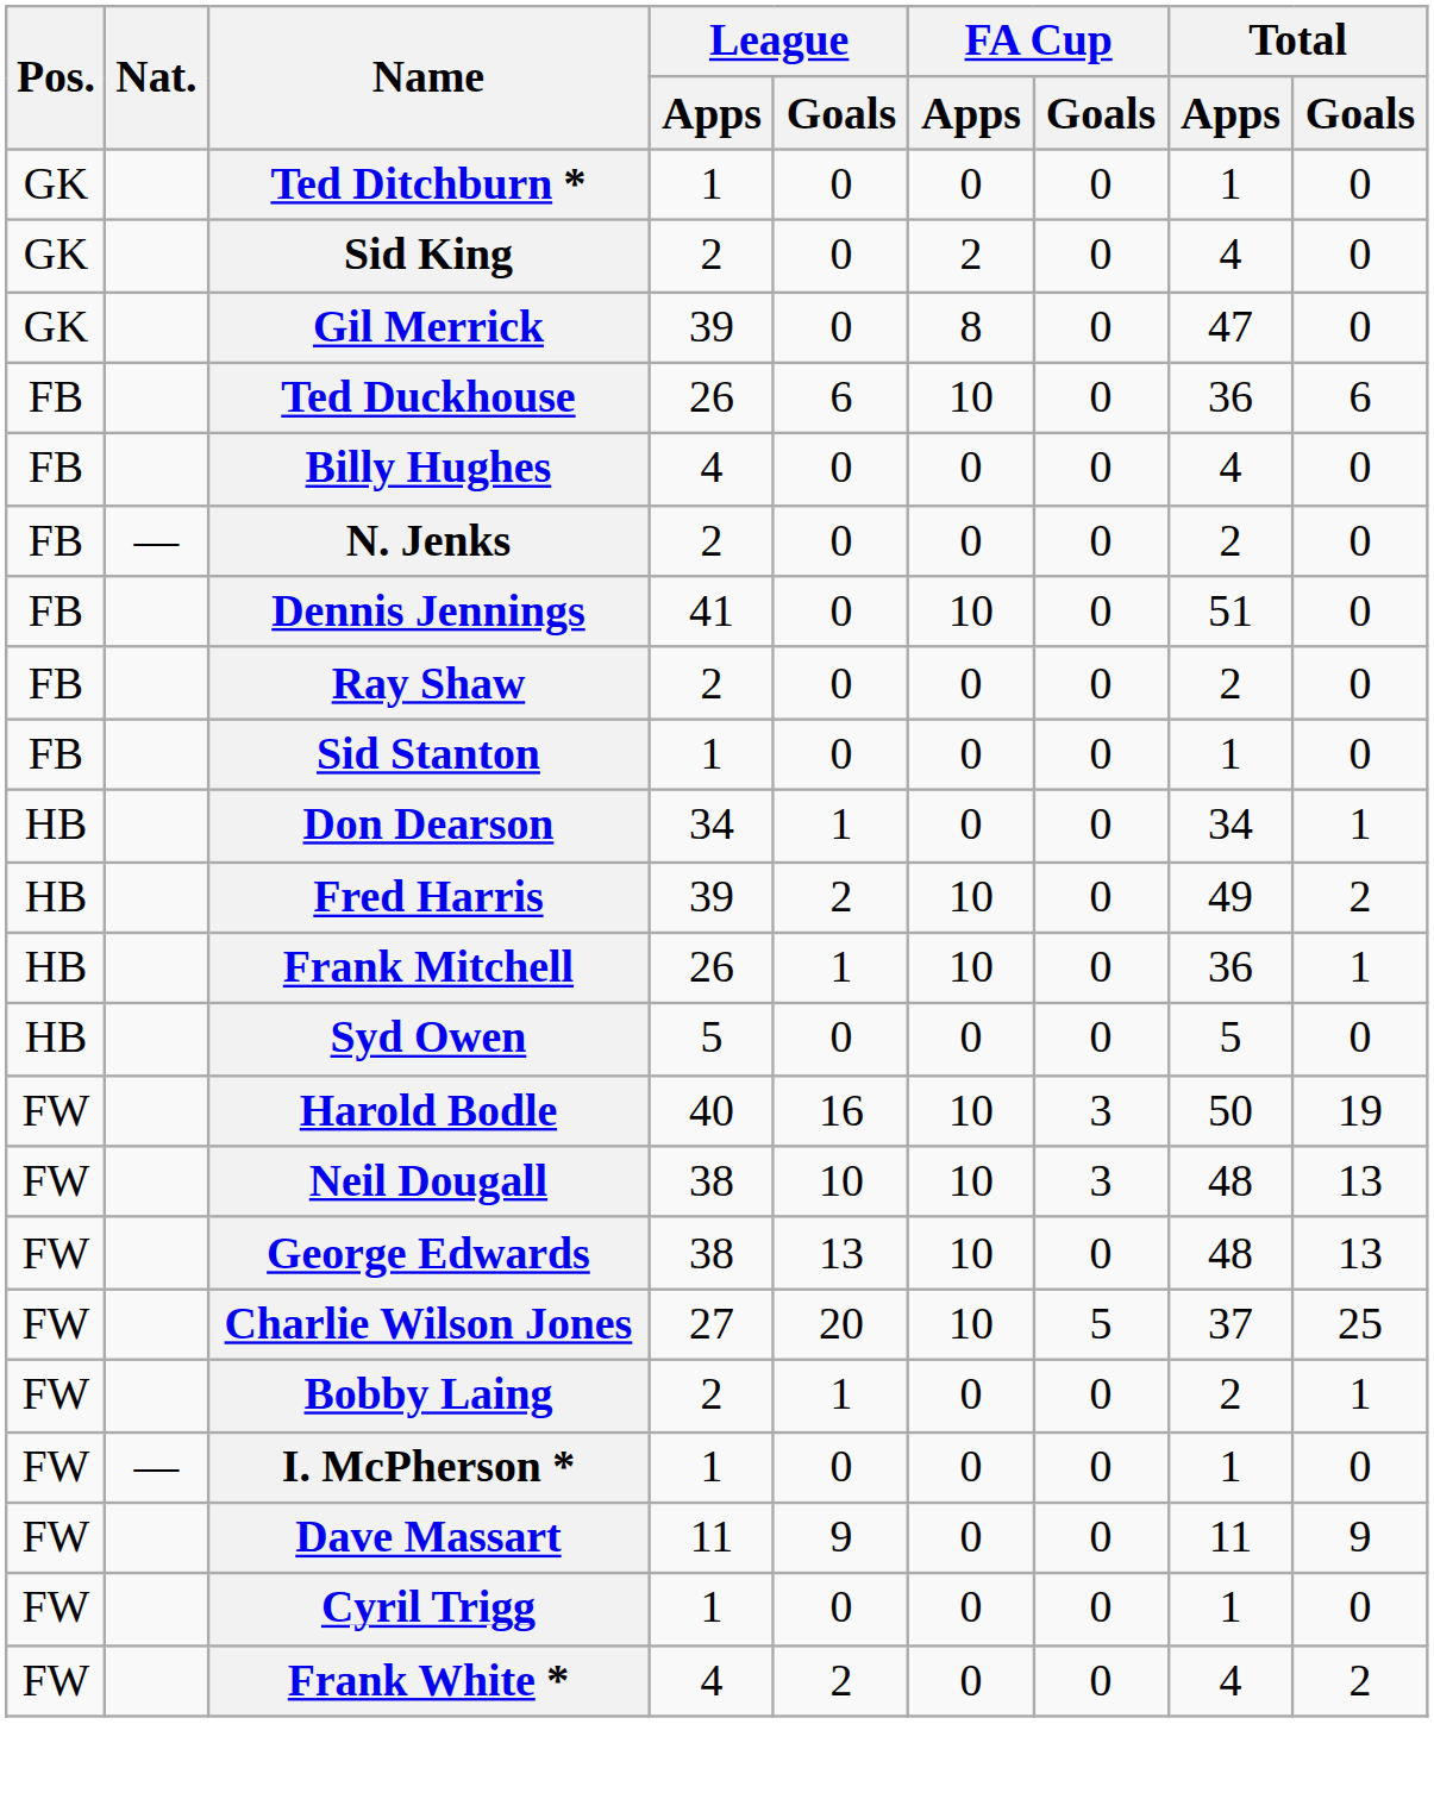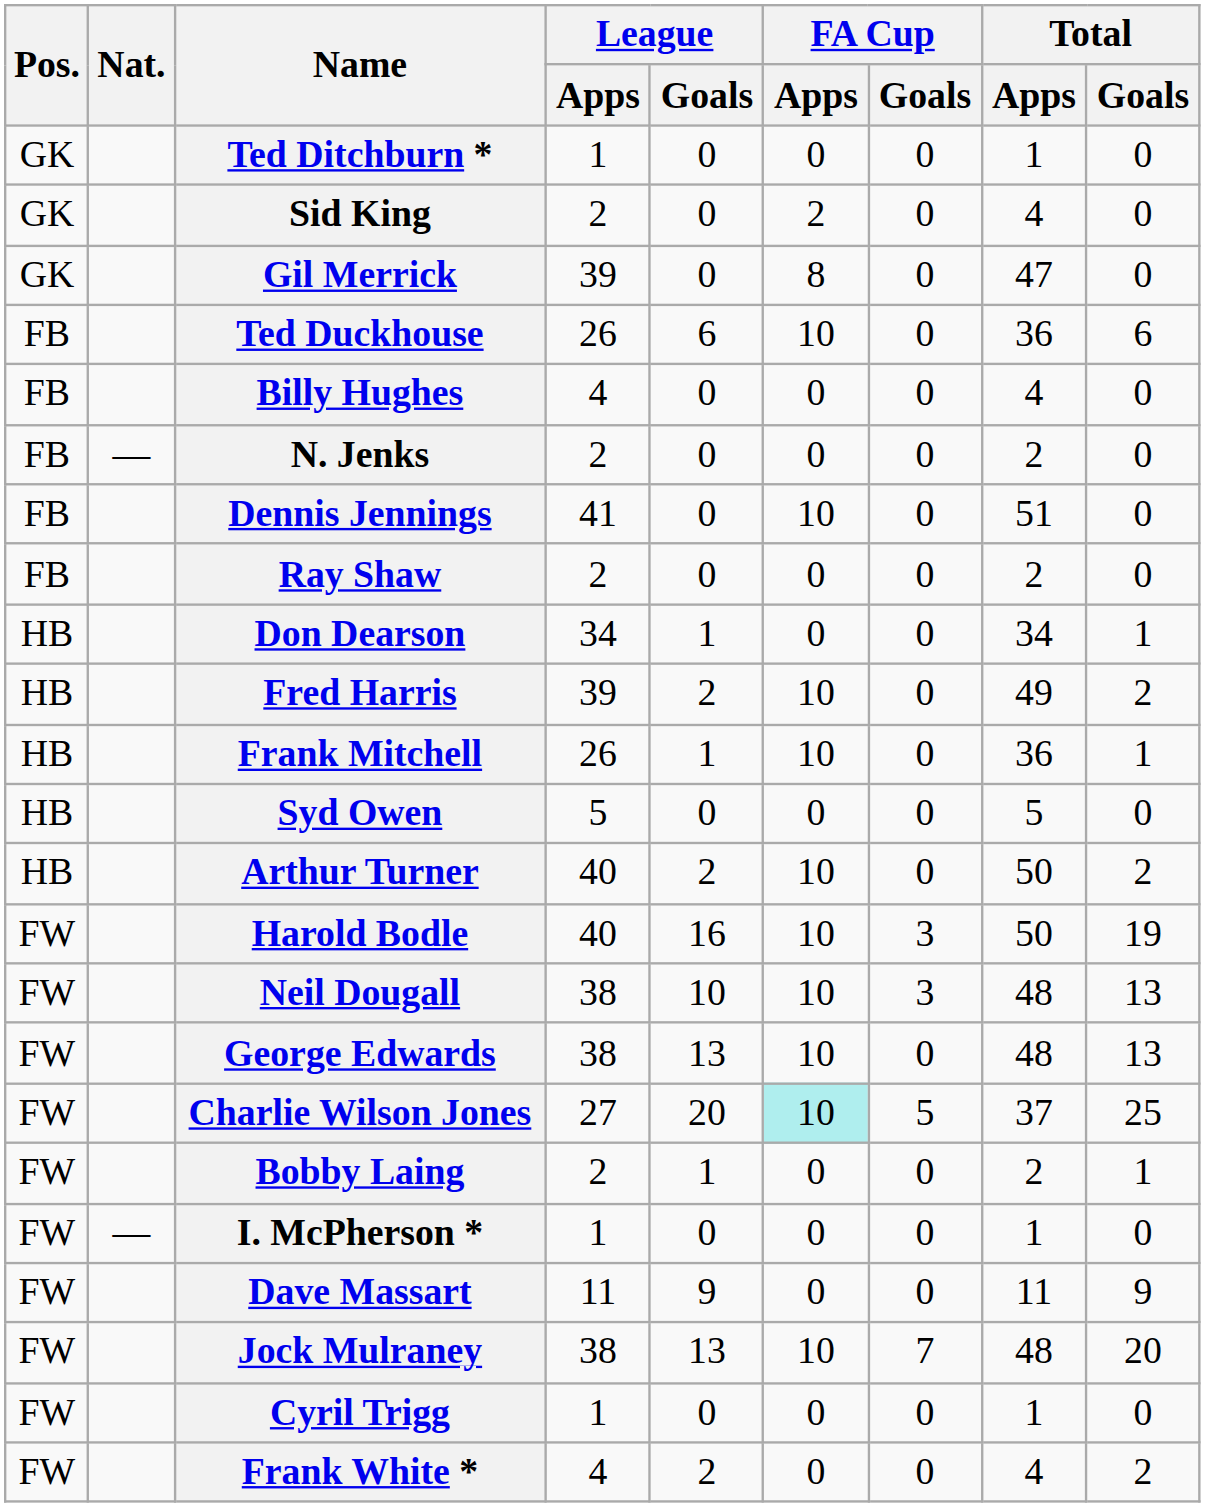- row: FB | Sid Stanton | 1 | 0 | 0 | 0 | 1 | 0
+ row: HB | Arthur Turner | 40 | 2 | 10 | 0 | 50 | 2
Charlie Wilson Jones | FA Cup / Apps: no background -> paleturquoise background
+ row: FW | Jock Mulraney | 38 | 13 | 10 | 7 | 48 | 20
